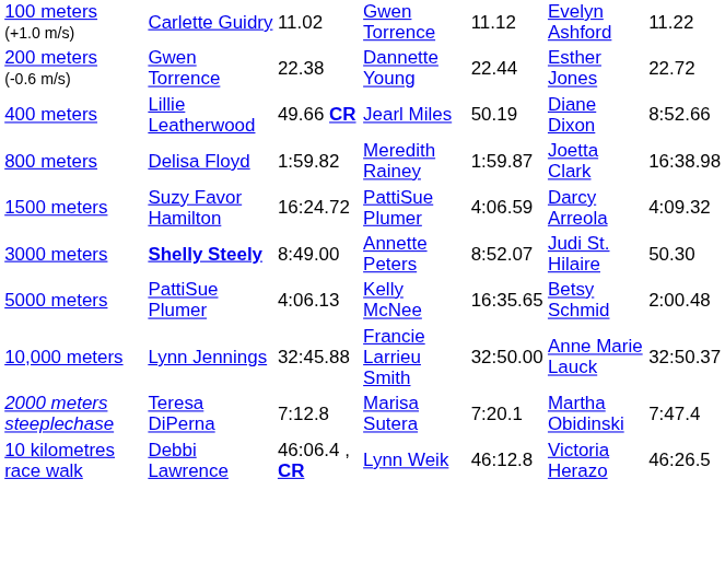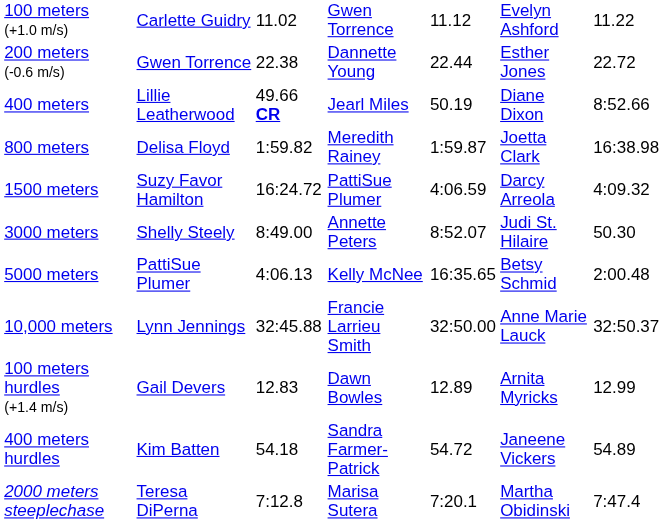3000 meters | column 2: bold -> normal
+ row: 100 meters hurdles (+1.4 m/s) | Gail Devers | 12.83 | Dawn Bowles | 12.89 | Arnita Myricks | 12.99
+ row: 400 meters hurdles | Kim Batten | 54.18 | Sandra Farmer-Patrick | 54.72 | Janeene Vickers | 54.89
- row: 10 kilometres race walk | Debbi Lawrence | 46:06.4 , CR | Lynn Weik | 46:12.8 | Victoria Herazo | 46:26.5
